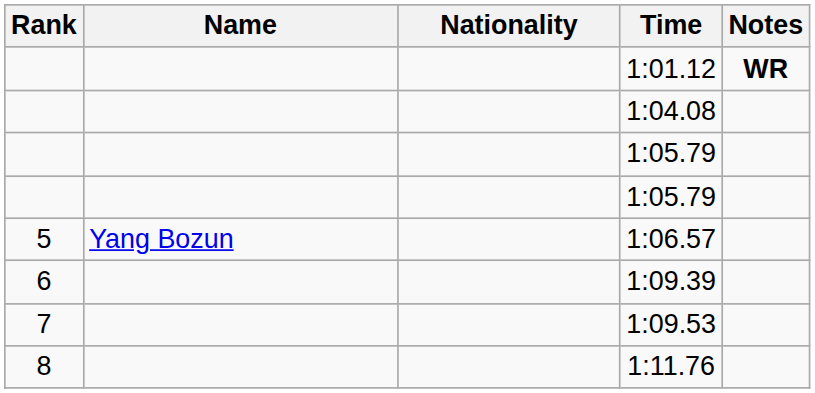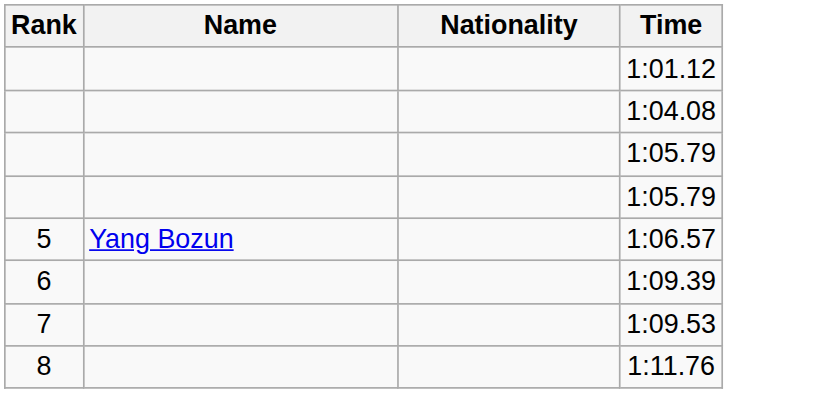- column: Notes | WR
